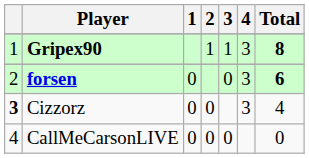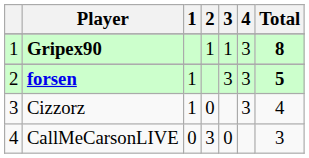forsen | 1: 0 -> 1
forsen | 3: 0 -> 3
forsen | Total: 6 -> 5
Cizzorz | column 1: bold -> normal
Cizzorz | 1: 0 -> 1
CallMeCarsonLIVE | 2: 0 -> 3
CallMeCarsonLIVE | Total: 0 -> 3
